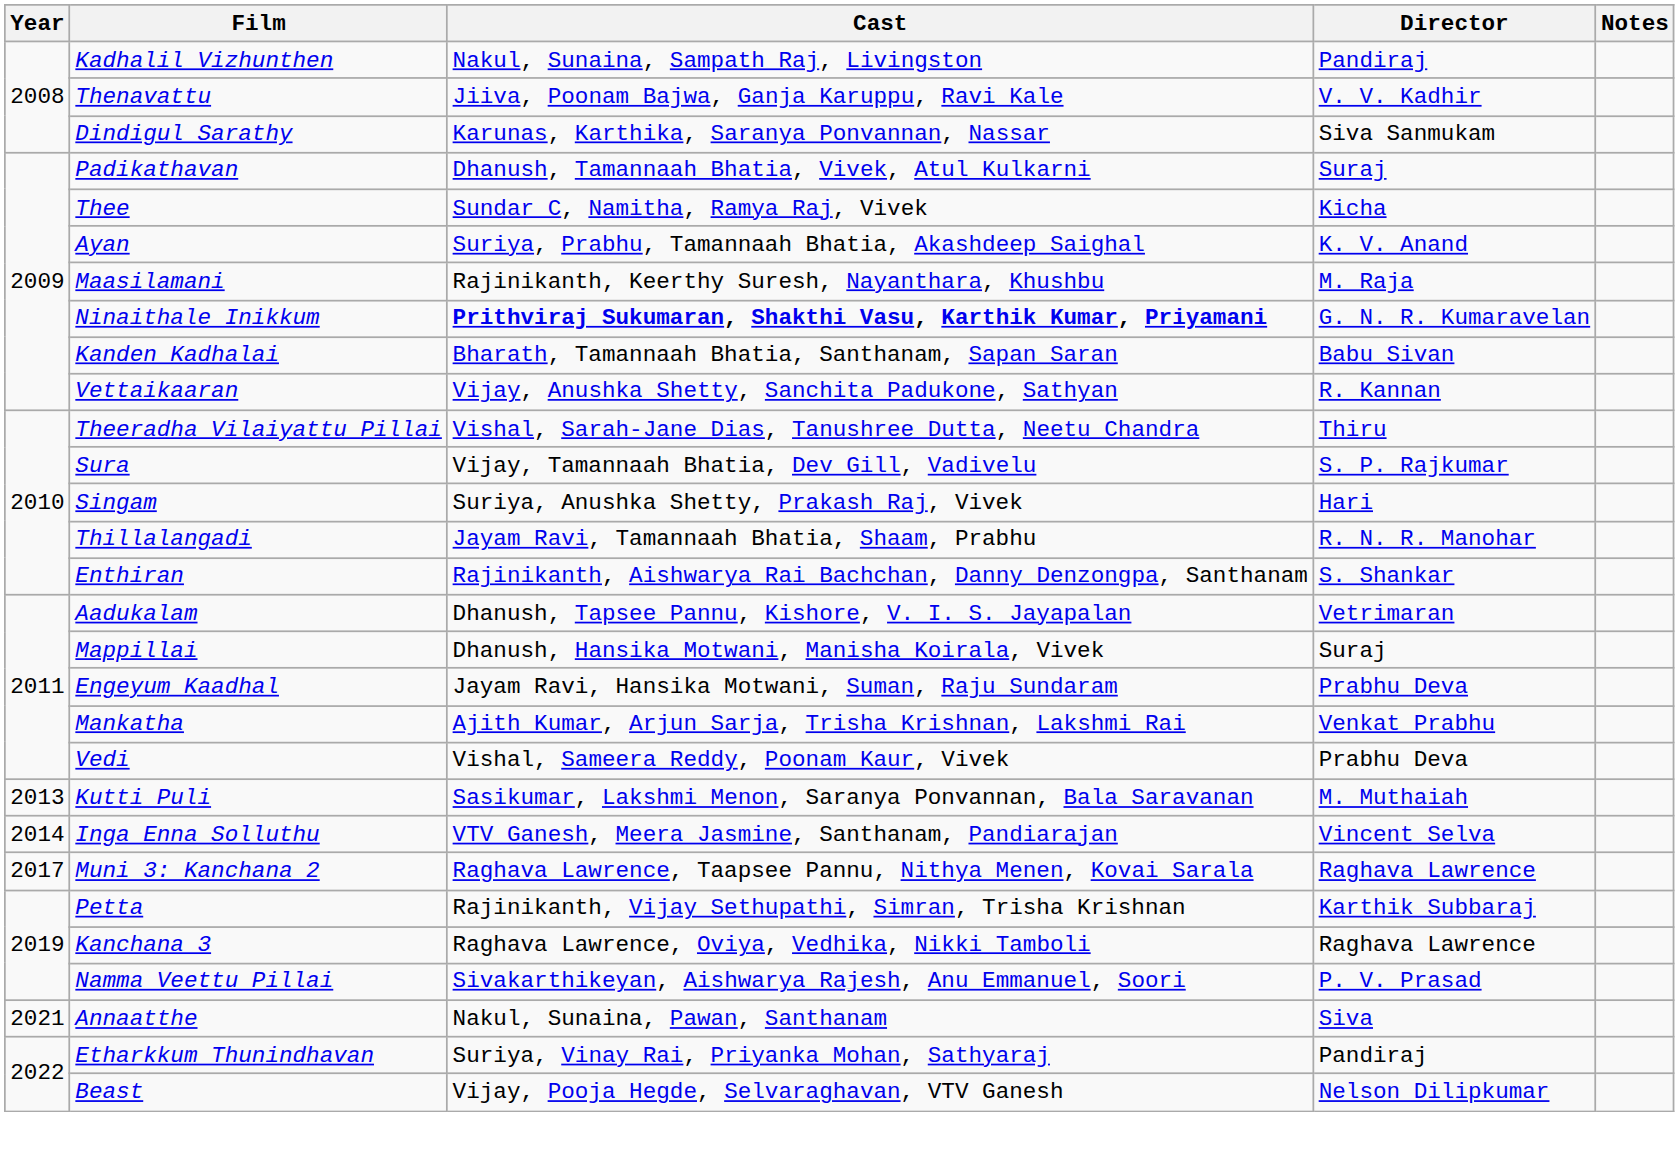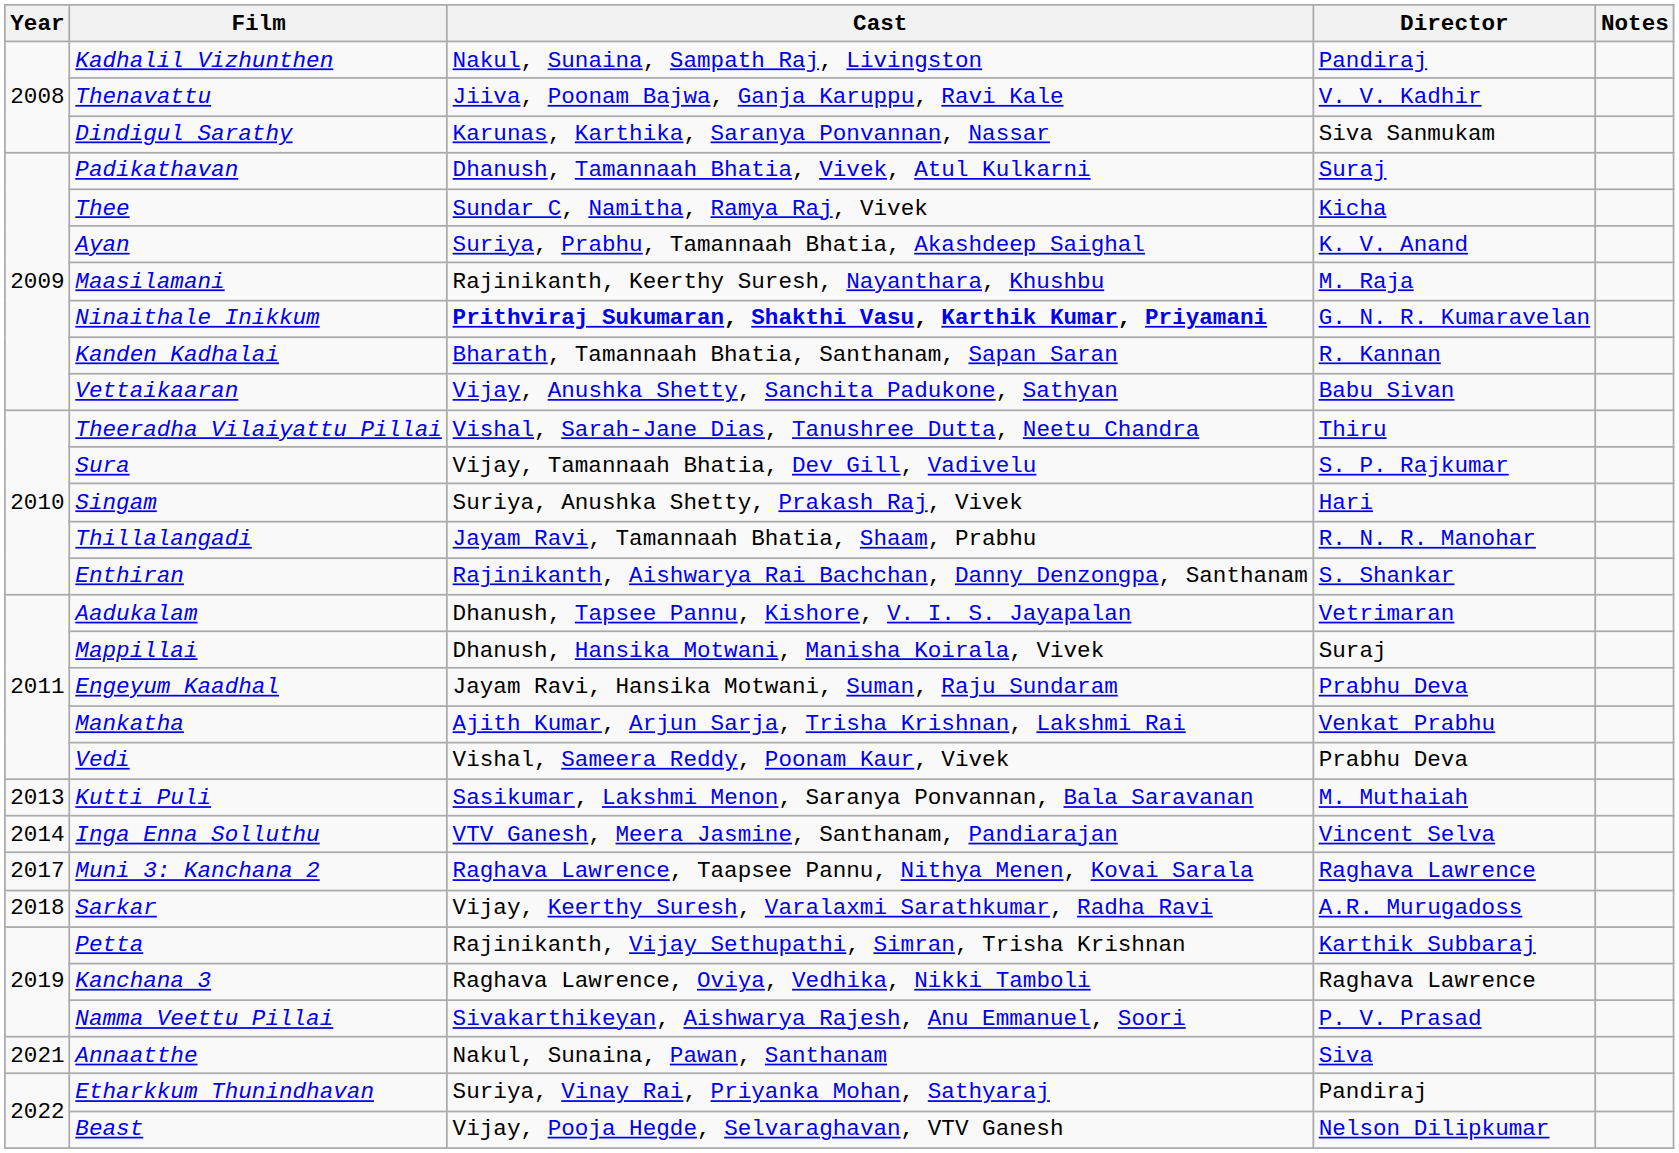Kanden Kadhalai | Director: Babu Sivan -> R. Kannan
Vettaikaaran | Director: R. Kannan -> Babu Sivan
+ row: 2018 | Sarkar | Vijay, Keerthy Suresh, Varalaxmi Sarathkumar, Radha Ravi | A.R. Murugadoss
